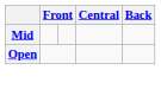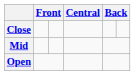+ row: Close
